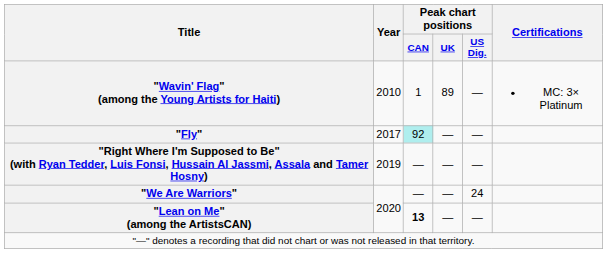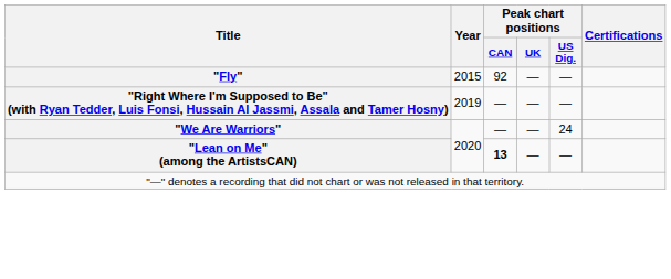- row: "Wavin' Flag" (among the Young Artists for Haiti) | 2010 | 1 | 89 | — | MC: 3× Platinum
"Fly" | Year: 2017 -> 2015
"Fly" | Peak chart positions / CAN: paleturquoise background -> no background
